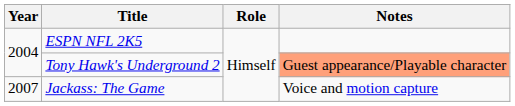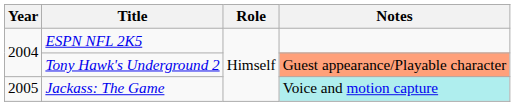Jackass: The Game | Year: 2007 -> 2005
Jackass: The Game | Notes: no background -> paleturquoise background
